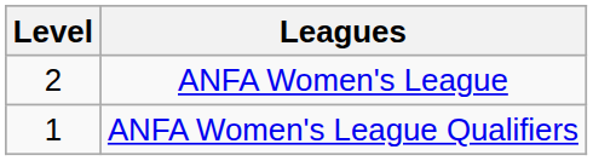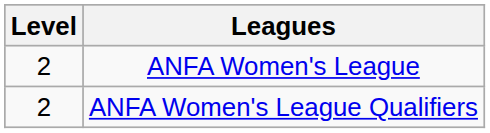ANFA Women's League Qualifiers | Level: 1 -> 2
